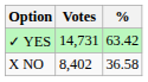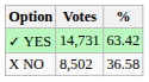X NO | Votes: 8,402 -> 8,502
